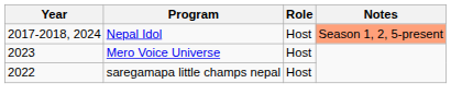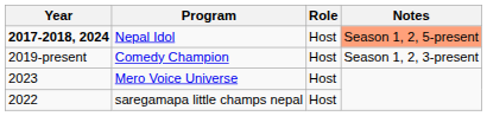Nepal Idol | Year: normal -> bold
+ row: 2019-present | Comedy Champion | Host | Season 1, 2, 3-present
